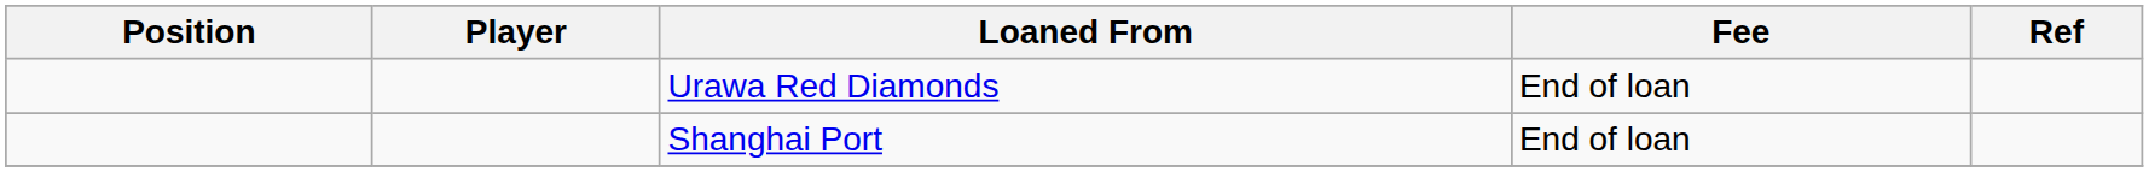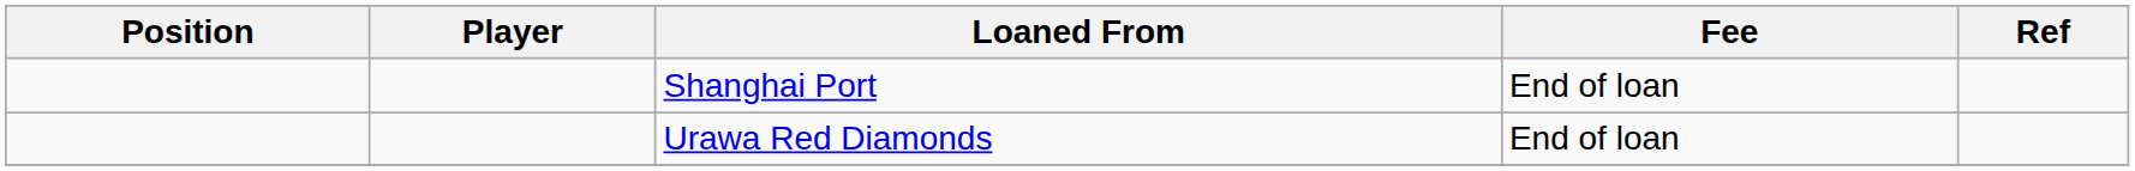rows swapped: Urawa Red Diamonds <-> Shanghai Port
